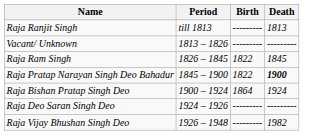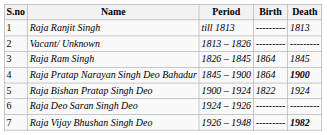+ column: S.no | 1 | 2 | 3 | 4 | 5 | 6 | 7
Raja Ram Singh | Birth: 1822 -> 1864
Raja Pratap Narayan Singh Deo Bahadur | Birth: 1822 -> 1864
Raja Bishan Pratap Singh Deo | Birth: 1864 -> 1822
Raja Vijay Bhushan Singh Deo | Death: normal -> bold
